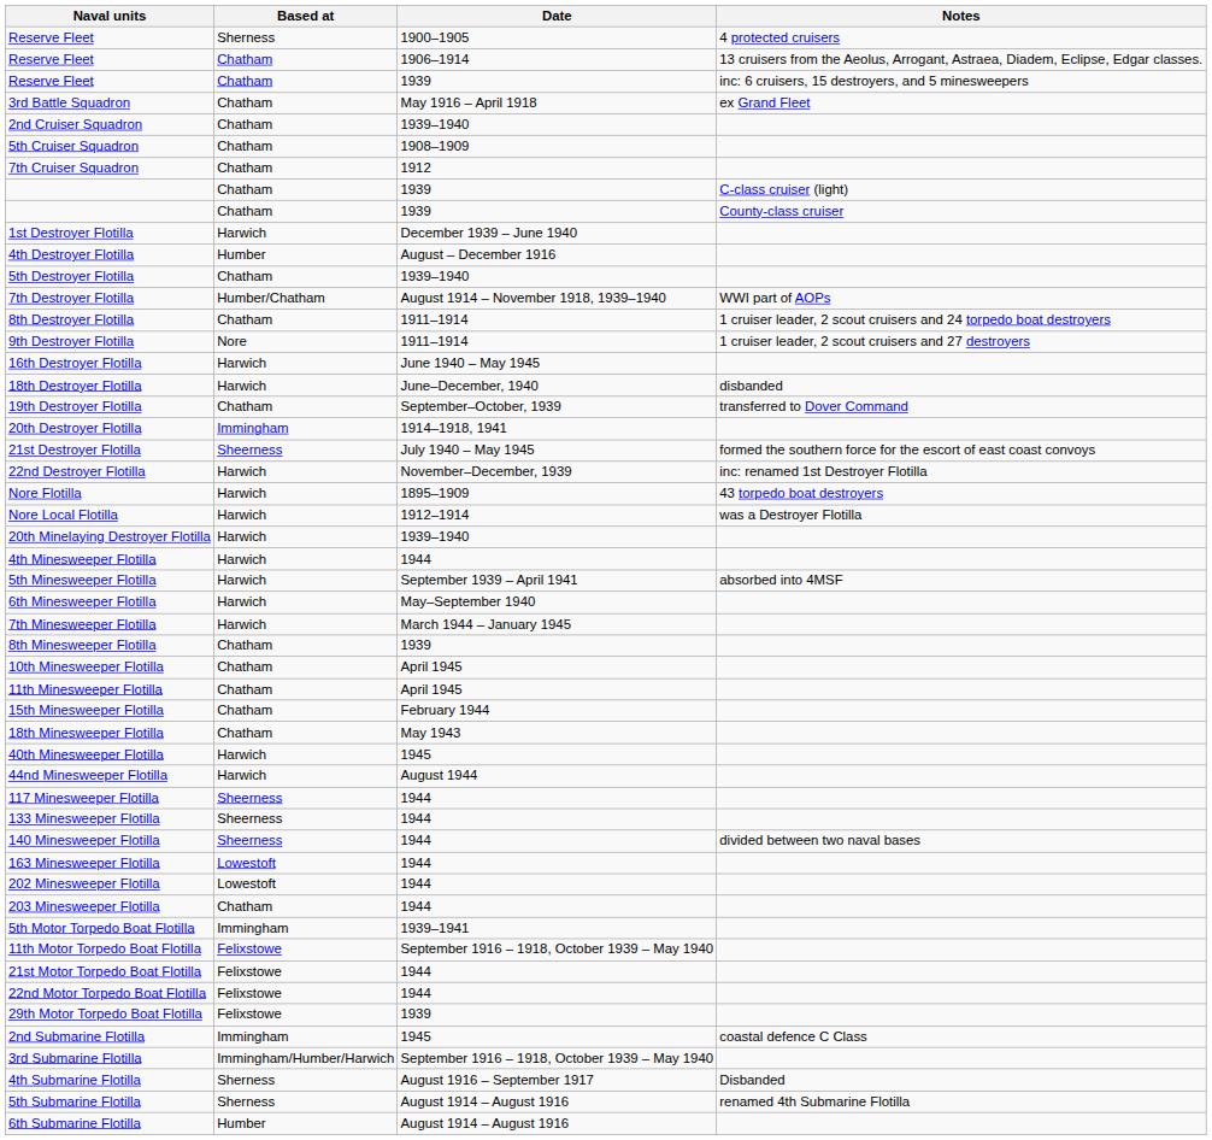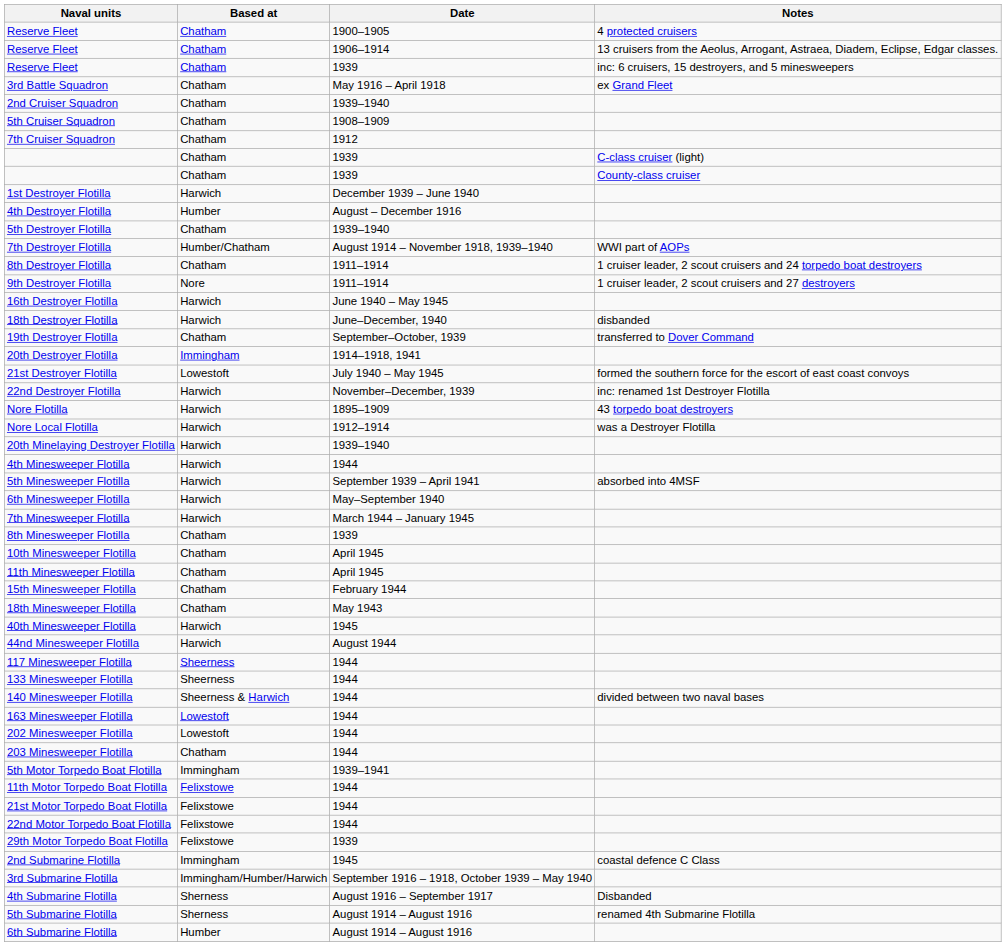Reserve Fleet / 4 protected cruisers | Based at: Sherness -> Chatham
21st Destroyer Flotilla | Based at: Sheerness -> Lowestoft
140 Minesweeper Flotilla | Based at: Sheerness -> Sheerness & Harwich
11th Motor Torpedo Boat Flotilla | Date: September 1916 – 1918, October 1939 – May 1940 -> 1944
